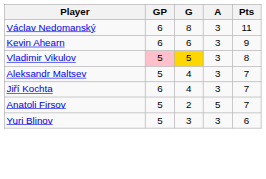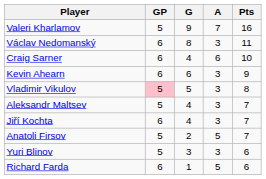+ row: Valeri Kharlamov | 5 | 9 | 7 | 16
+ row: Craig Sarner | 6 | 4 | 6 | 10
Vladimir Vikulov | G: gold background -> no background
+ row: Richard Farda | 6 | 1 | 5 | 6
